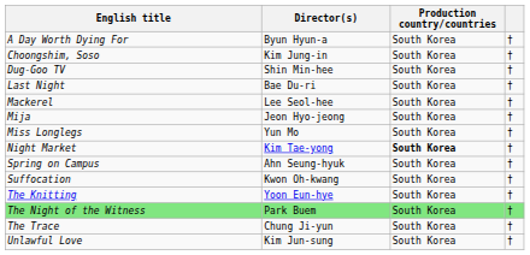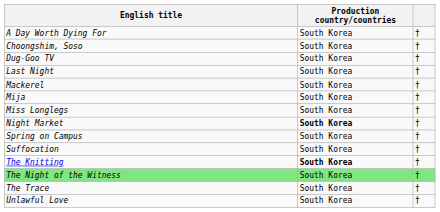- column: Director(s) | Byun Hyun-a | Kim Jung-in | Shin Min-hee | Bae Du-ri | Lee Seol-hee | Jeon Hyo-jeong | Yun Mo | Kim Tae-yong | Ahn Seung-hyuk | Kwon Oh-kwang | Yoon Eun-hye | Park Buem | Chung Ji-yun | Kim Jun-sung
The Knitting | Production country/countries: normal -> bold
